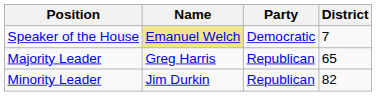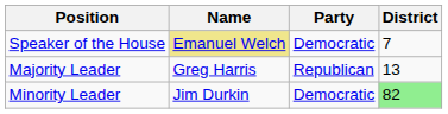Majority Leader | District: 65 -> 13
Minority Leader | Party: Republican -> Democratic
Minority Leader | District: no background -> lightgreen background
